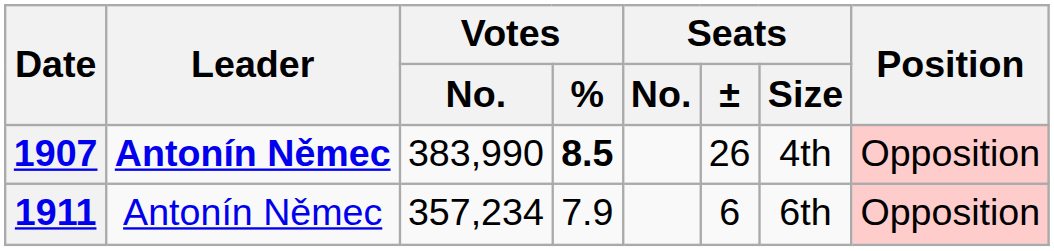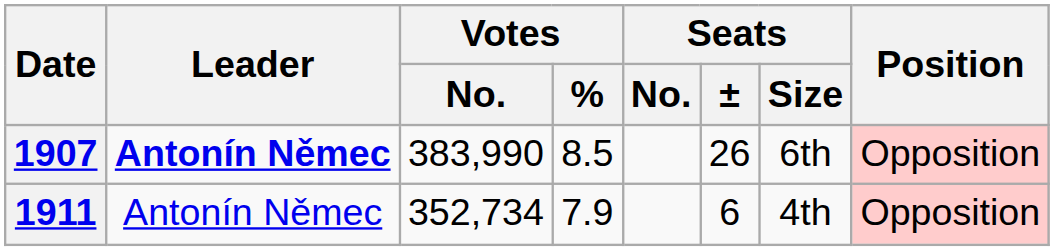1907 | Votes / %: bold -> normal
1907 | Seats / Size: 4th -> 6th
1911 | Votes / No.: 357,234 -> 352,734
1911 | Seats / Size: 6th -> 4th
